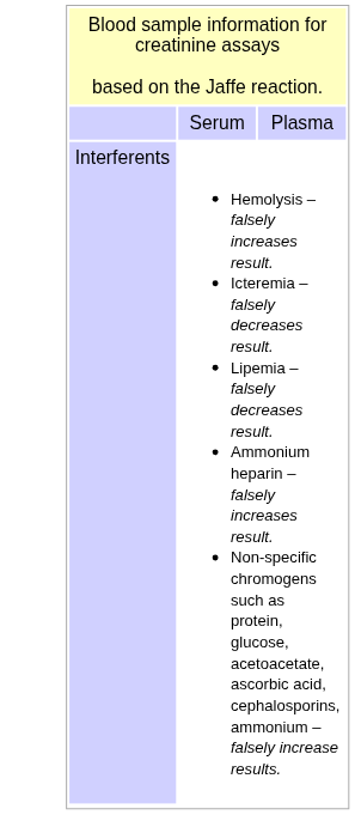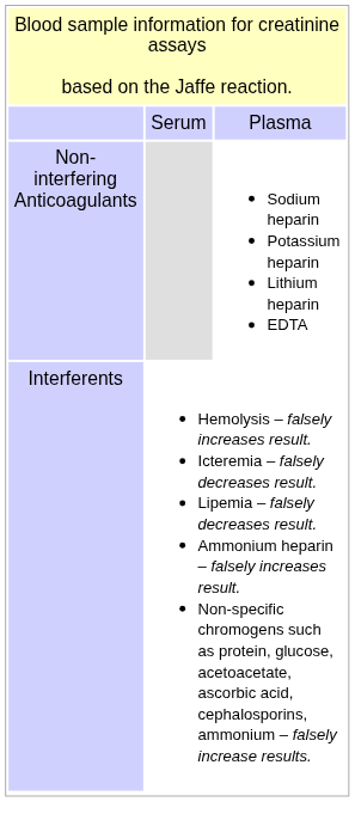+ row: Non-interfering Anticoagulants | Sodium heparin Potassium heparin Lithium heparin EDTA
